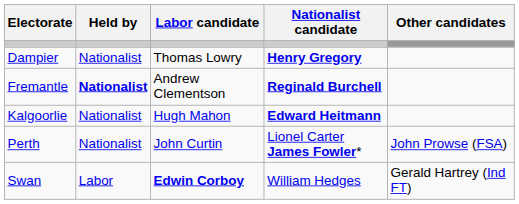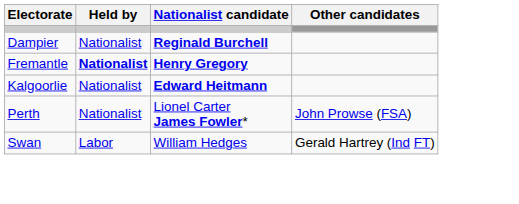- column: Labor candidate | Thomas Lowry | Andrew Clementson | Hugh Mahon | John Curtin | Edwin Corboy
Dampier | Nationalist candidate: Henry Gregory -> Reginald Burchell
Fremantle | Nationalist candidate: Reginald Burchell -> Henry Gregory
